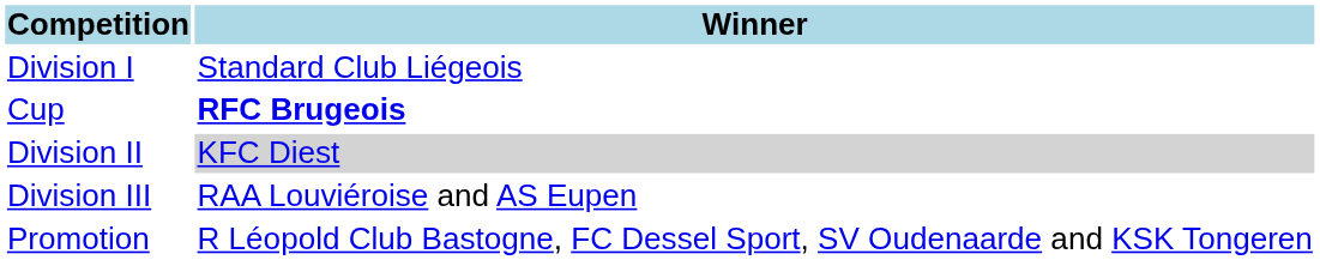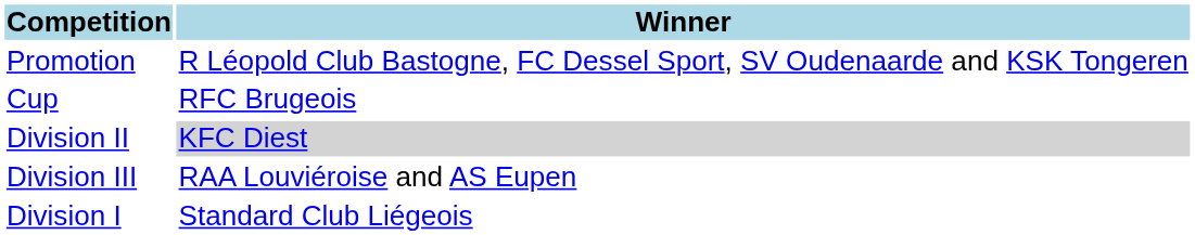rows swapped: Division I <-> Promotion
Cup | Winner: bold -> normal
